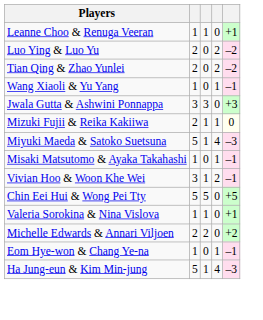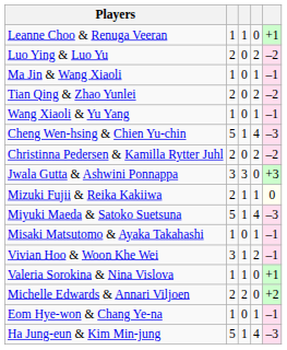+ row: Ma Jin & Wang Xiaoli | 1 | 0 | 1 | –1
+ row: Cheng Wen-hsing & Chien Yu-chin | 5 | 1 | 4 | –3
+ row: Christinna Pedersen & Kamilla Rytter Juhl | 2 | 0 | 2 | –2
- row: Chin Eei Hui & Wong Pei Tty | 5 | 5 | 0 | +5
